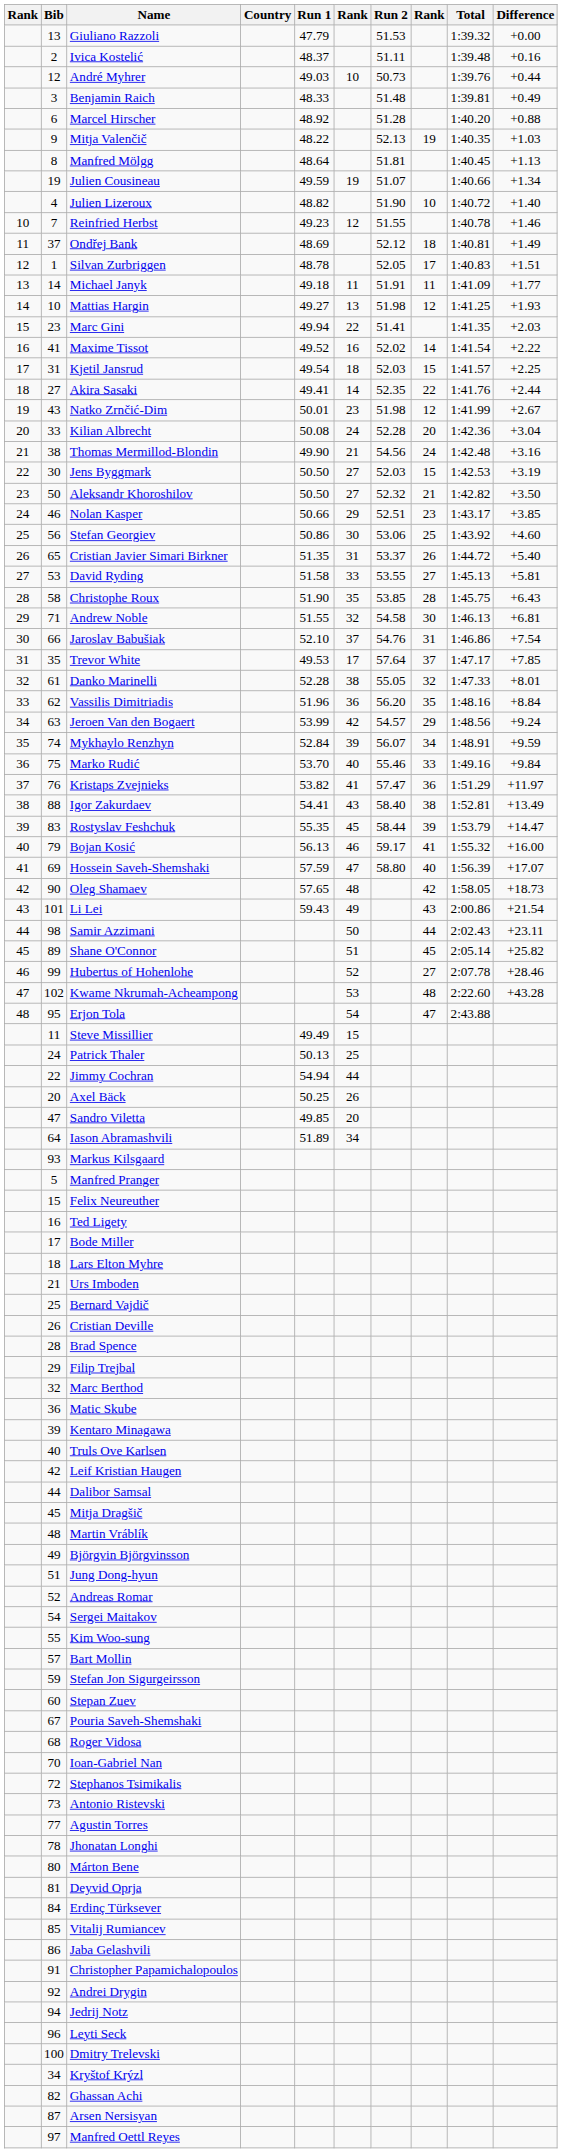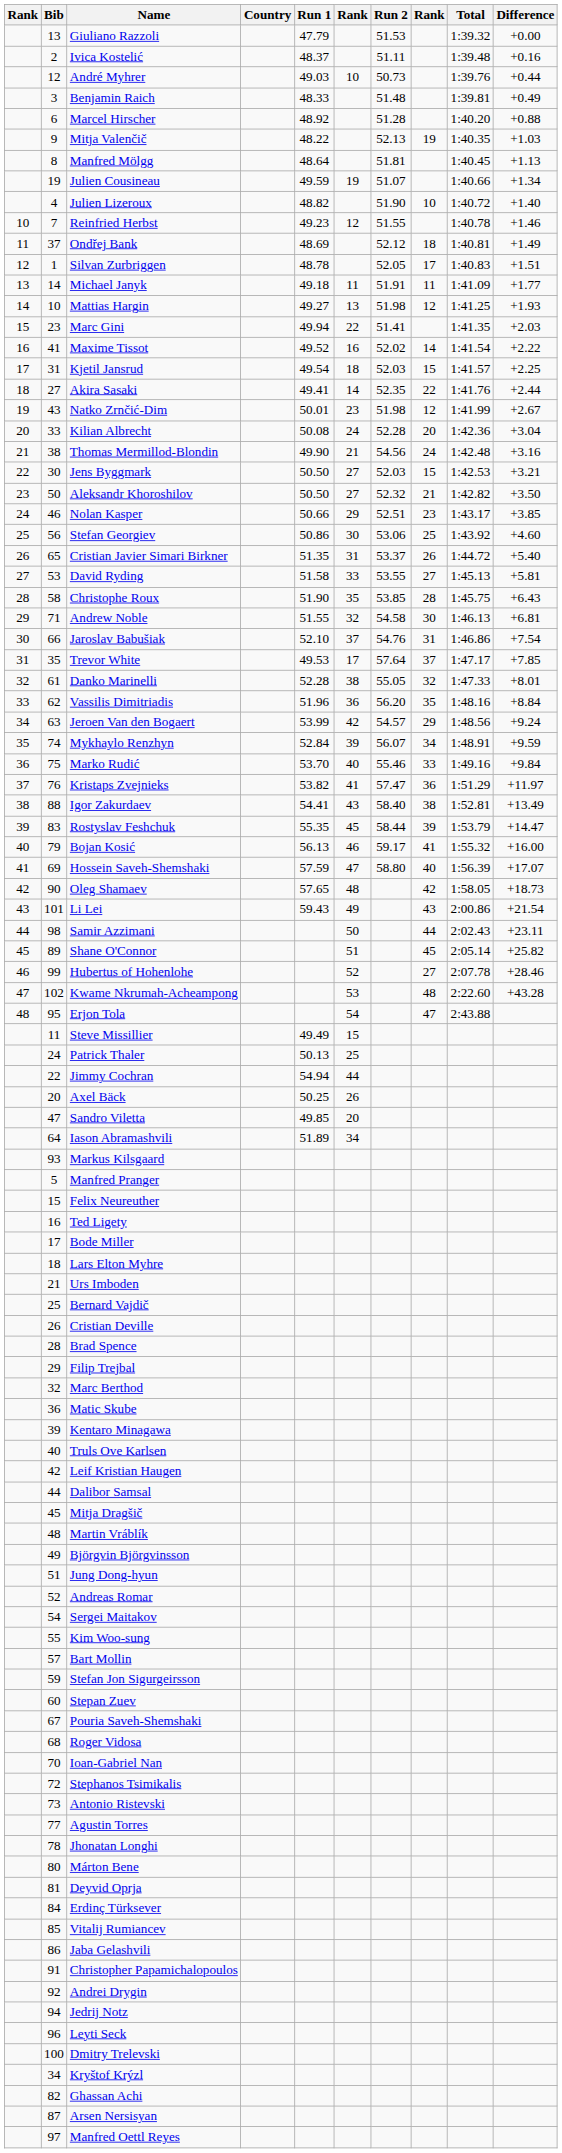Jens Byggmark | Difference: +3.19 -> +3.21
